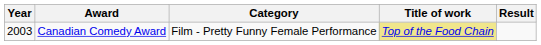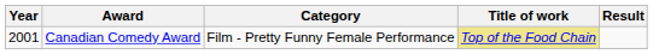Canadian Comedy Award | Year: 2003 -> 2001
